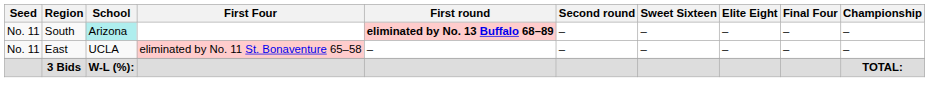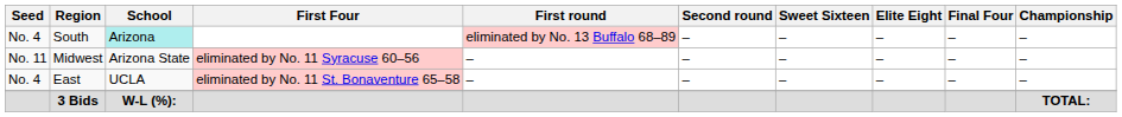South | Seed: No. 11 -> No. 4
South | First round: bold -> normal
+ row: No. 11 | Midwest | Arizona State | eliminated by No. 11 Syracuse 60–56 | – | – | – | – | – | –
East | Seed: No. 11 -> No. 4
